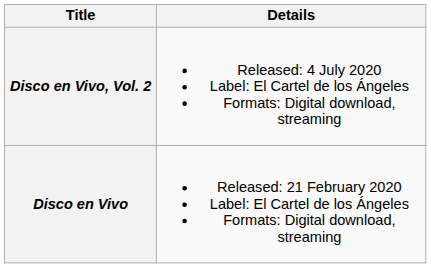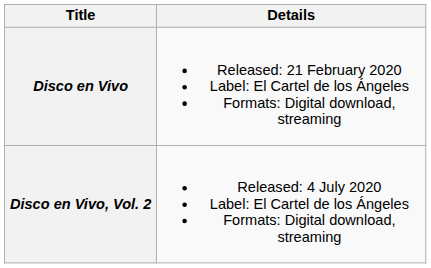rows swapped: Disco en Vivo <-> Disco en Vivo, Vol. 2
